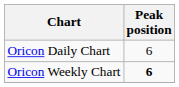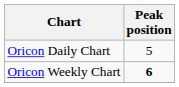Oricon Daily Chart | Peak position: 6 -> 5
